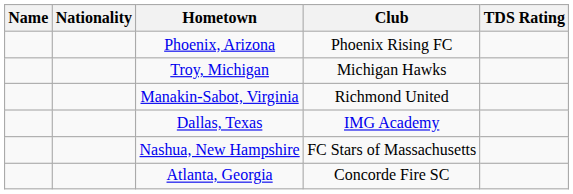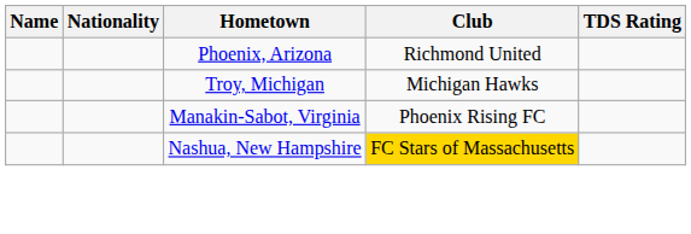Phoenix, Arizona | Club: Phoenix Rising FC -> Richmond United
Manakin-Sabot, Virginia | Club: Richmond United -> Phoenix Rising FC
- row: Dallas, Texas | IMG Academy
Nashua, New Hampshire | Club: no background -> gold background
- row: Atlanta, Georgia | Concorde Fire SC
